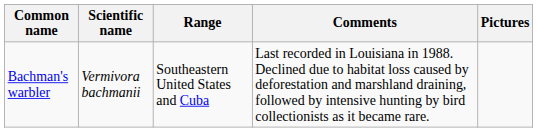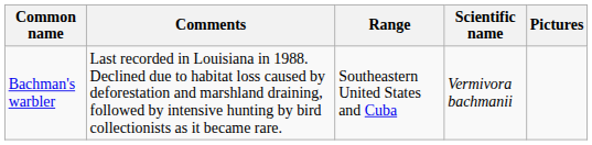columns swapped: Scientific name <-> Comments
